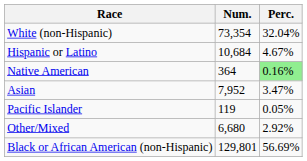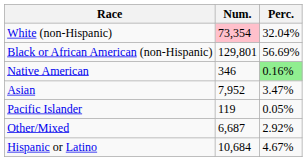White (non-Hispanic) | Num.: no background -> pink background
rows swapped: Black or African American (non-Hispanic) <-> Hispanic or Latino
Native American | Num.: 364 -> 346
Other/Mixed | Num.: 6,680 -> 6,687
